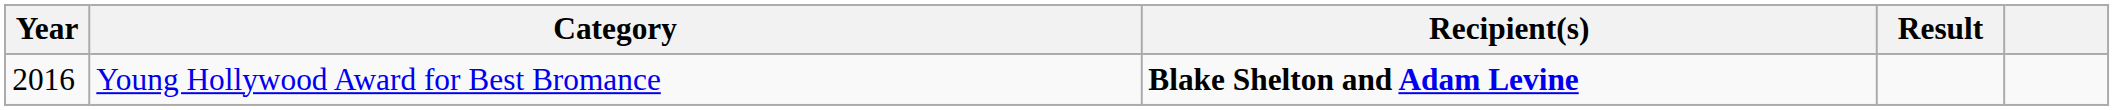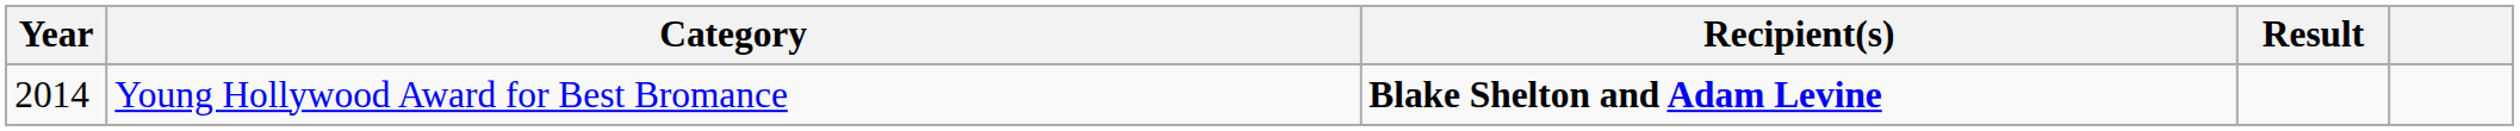Young Hollywood Award for Best Bromance | Year: 2016 -> 2014
